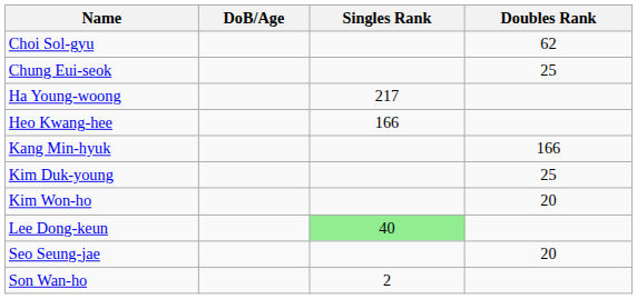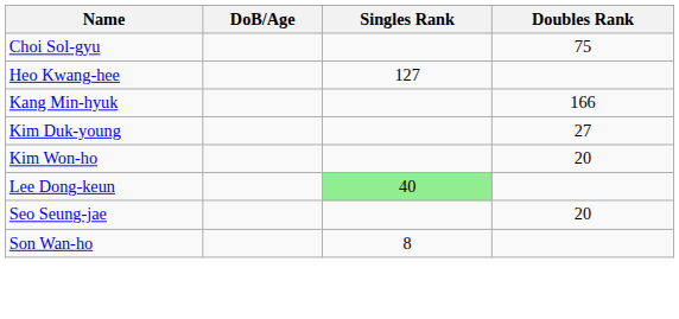Choi Sol-gyu | Doubles Rank: 62 -> 75
- row: Chung Eui-seok | 25
- row: Ha Young-woong | 217
Heo Kwang-hee | Singles Rank: 166 -> 127
Kim Duk-young | Doubles Rank: 25 -> 27
Son Wan-ho | Singles Rank: 2 -> 8
